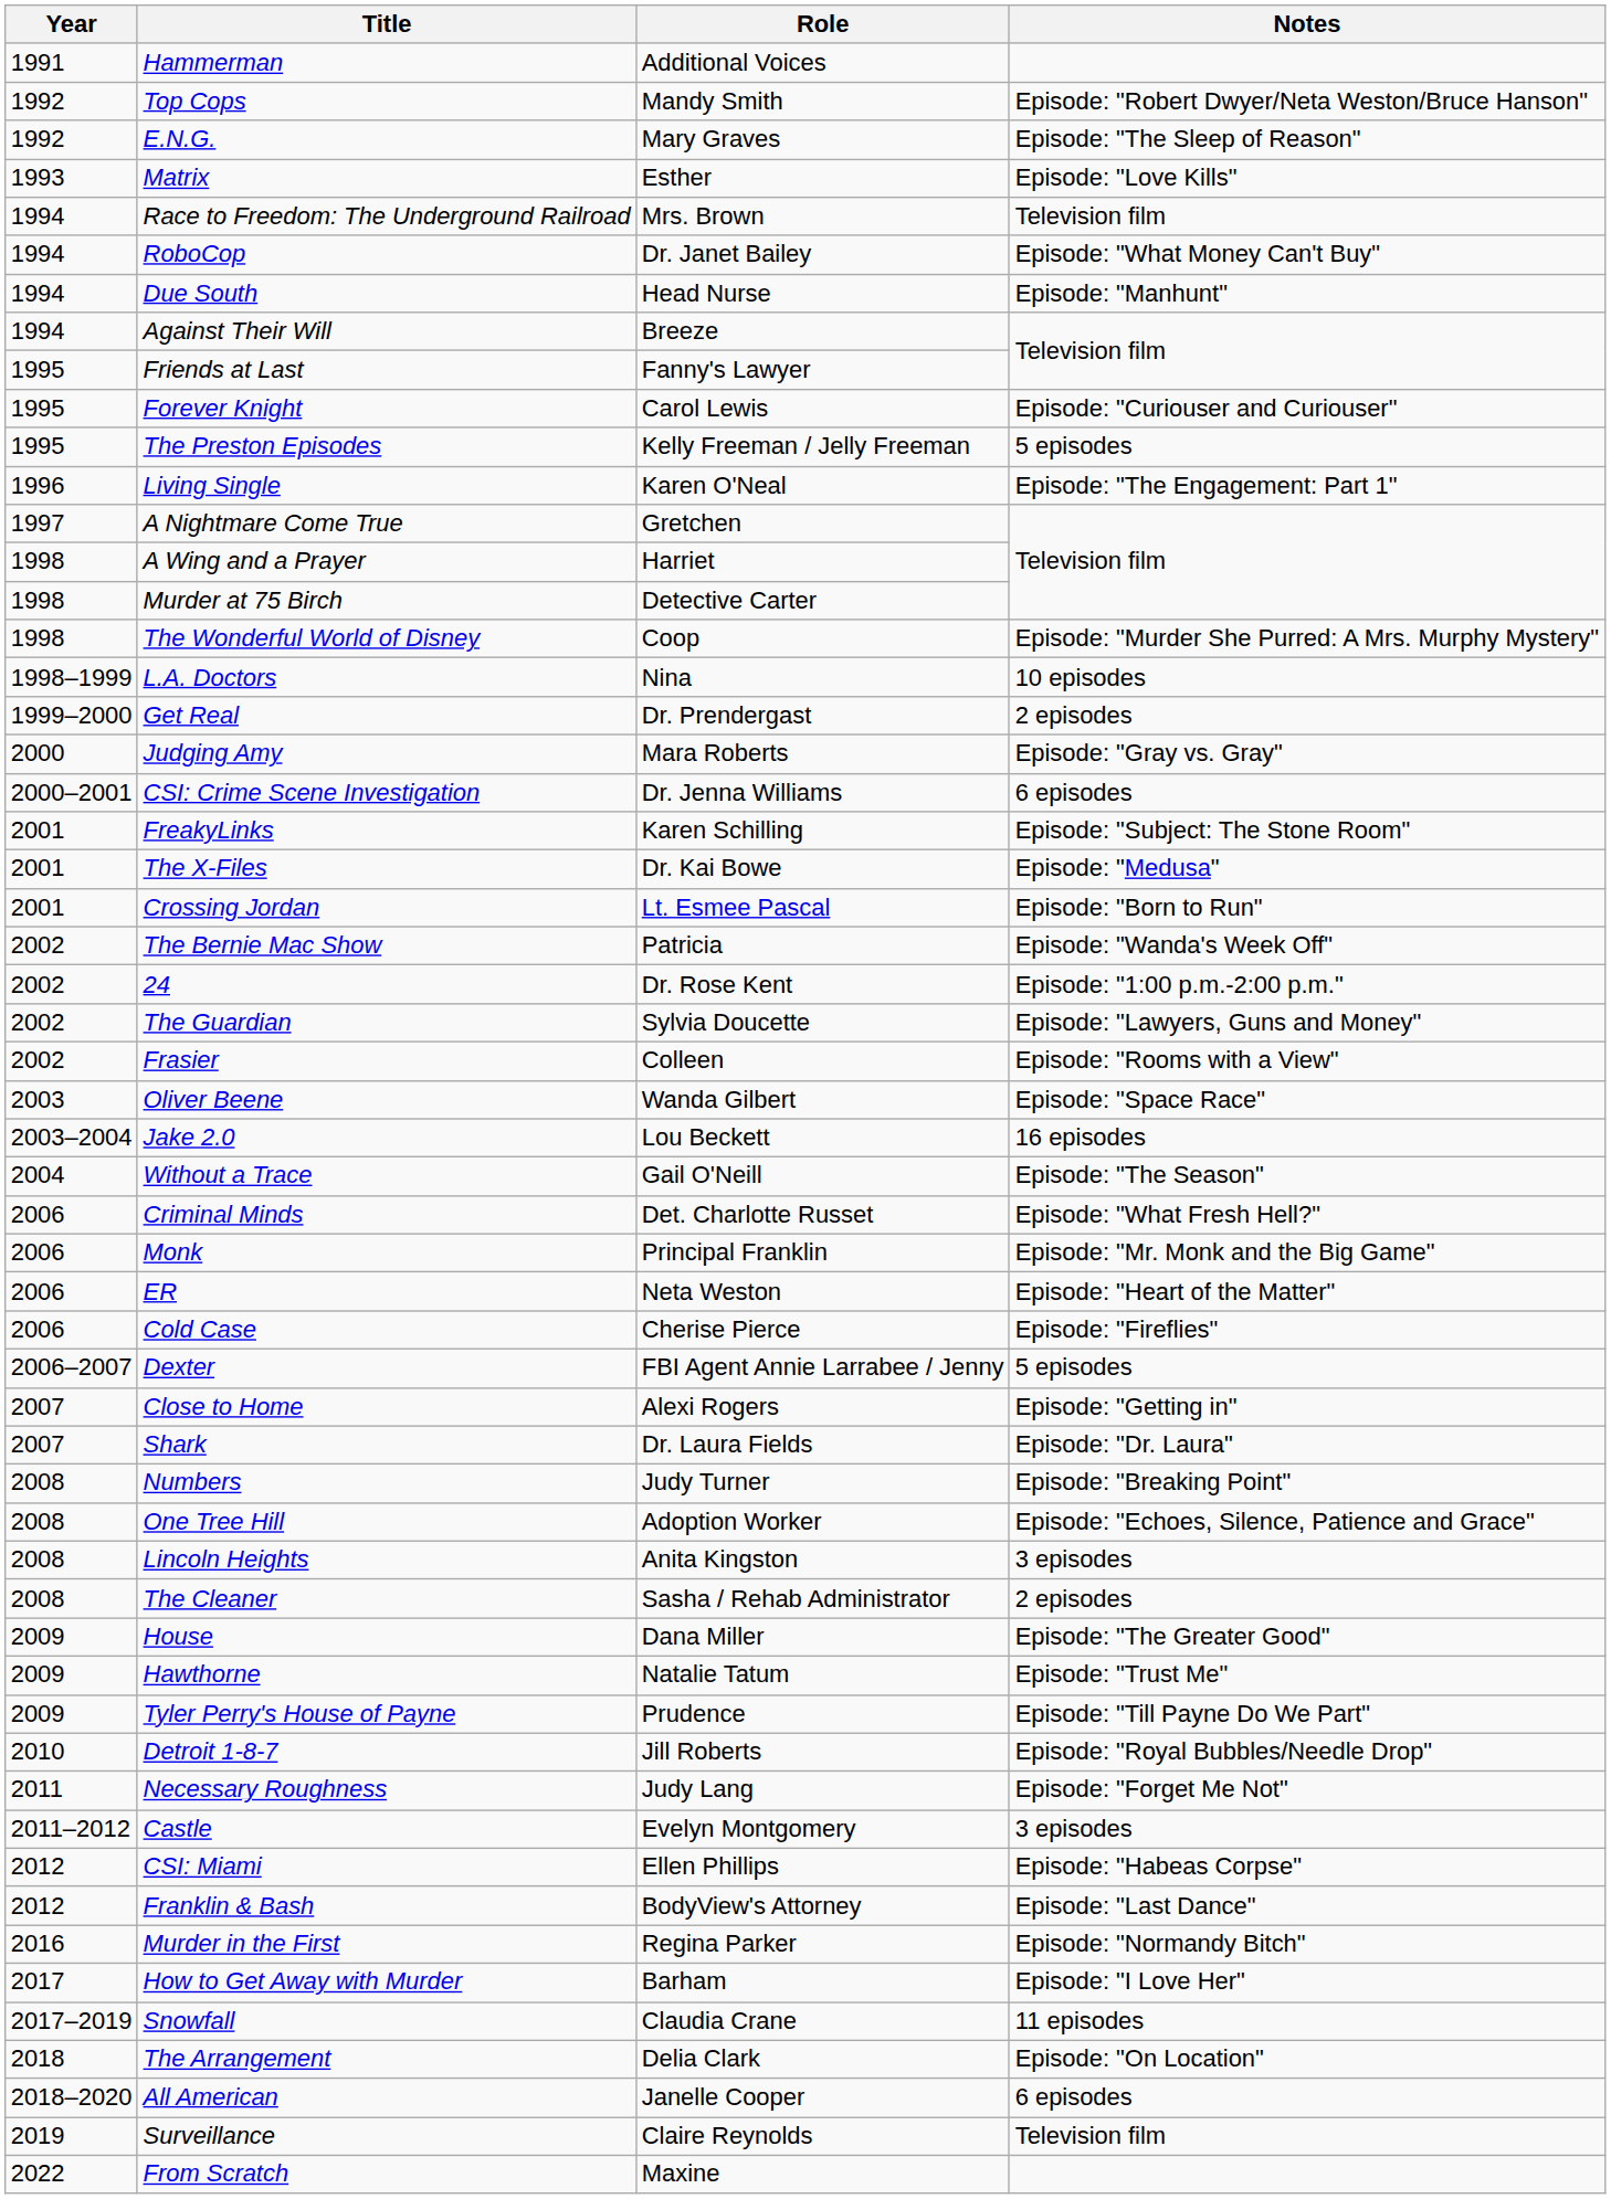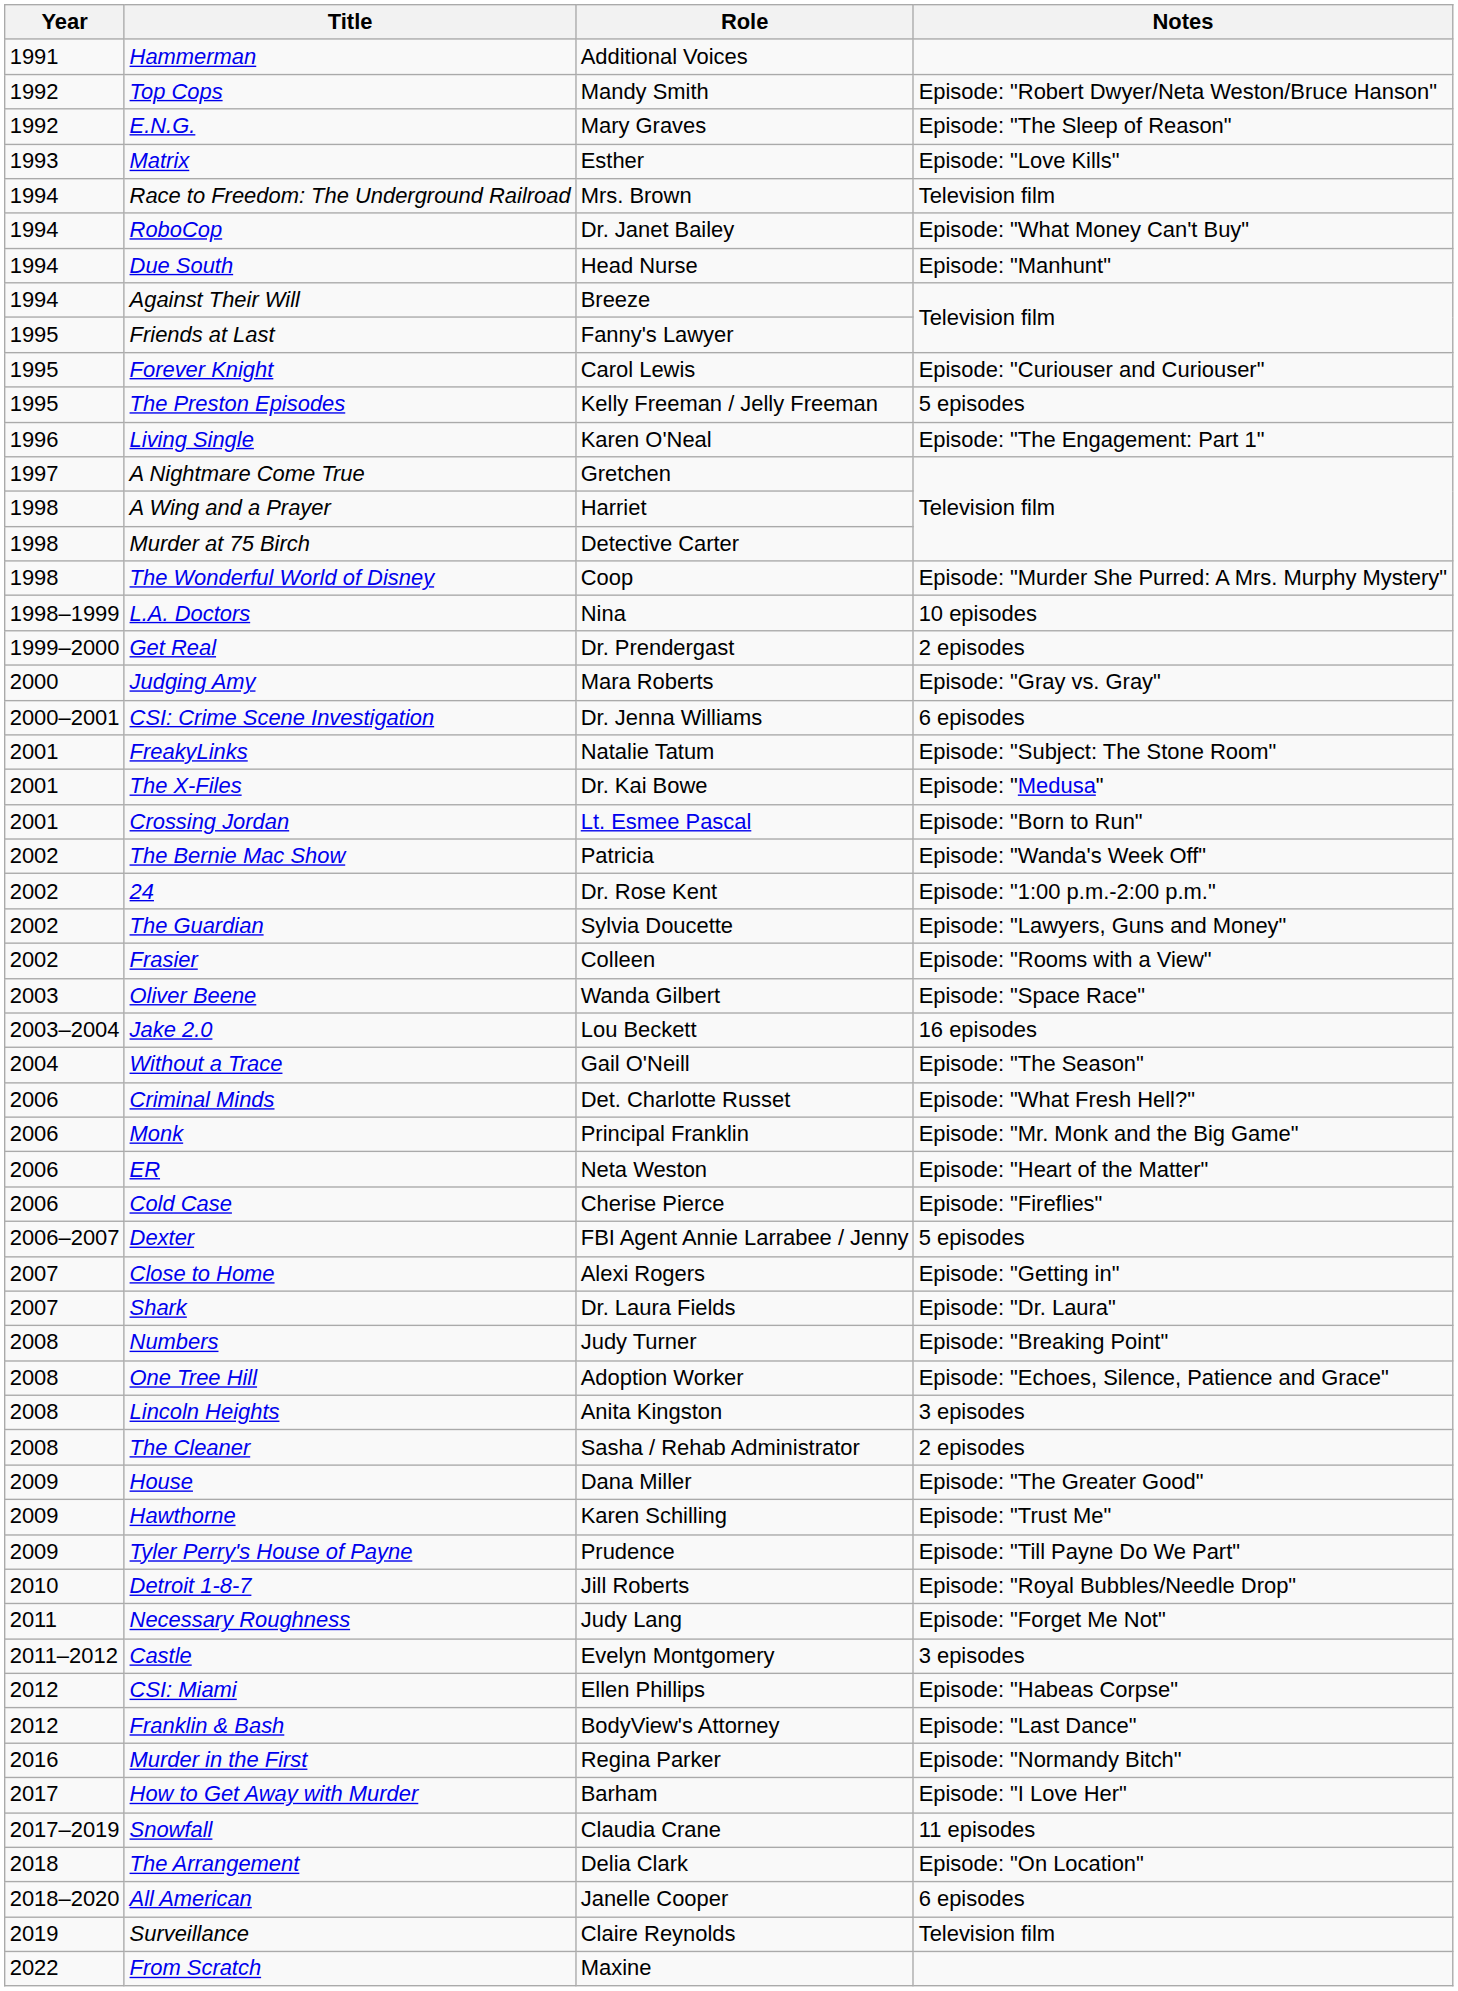FreakyLinks | Role: Karen Schilling -> Natalie Tatum
Hawthorne | Role: Natalie Tatum -> Karen Schilling
